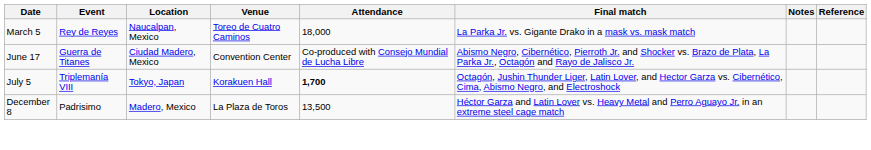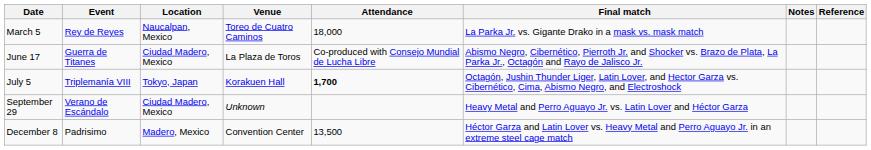June 17 | Venue: Convention Center -> La Plaza de Toros
+ row: September 29 | Verano de Escándalo | Ciudad Madero, Mexico | Unknown | Heavy Metal and Perro Aguayo Jr. vs. Latin Lover and Héctor Garza
December 8 | Venue: La Plaza de Toros -> Convention Center
